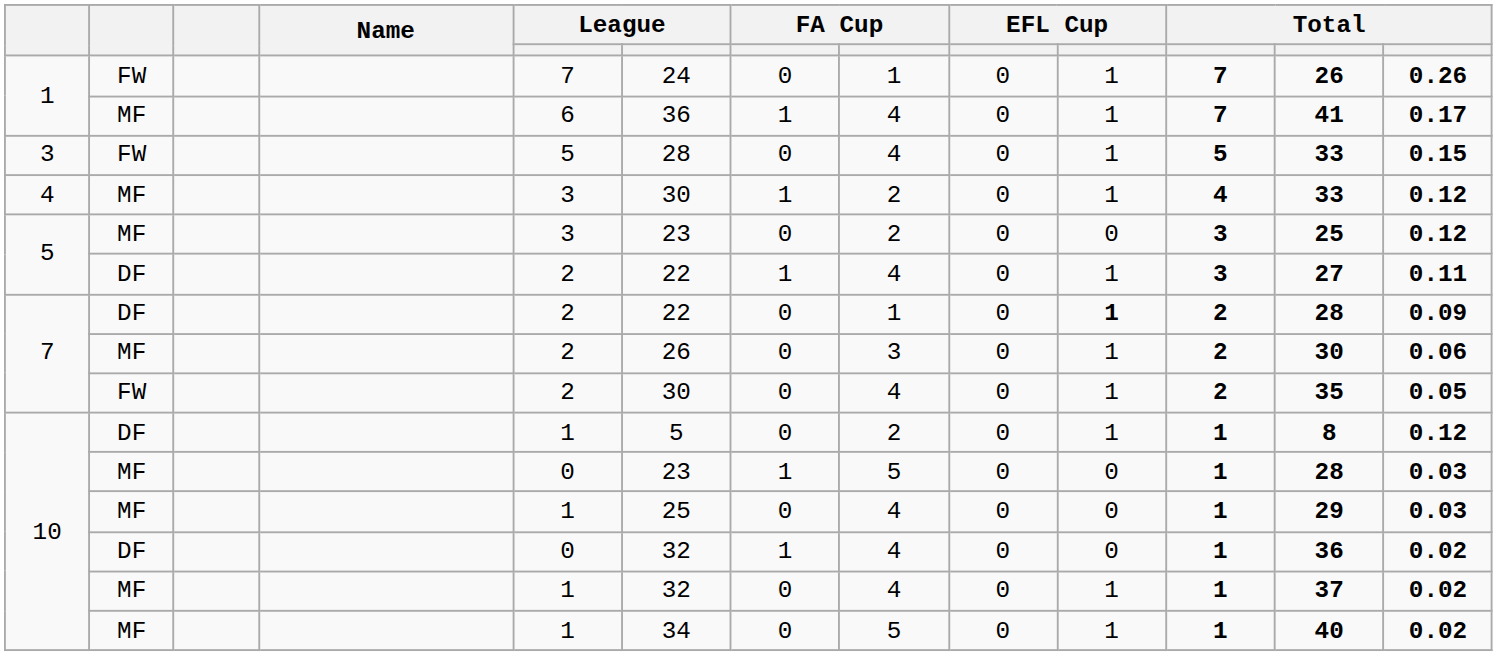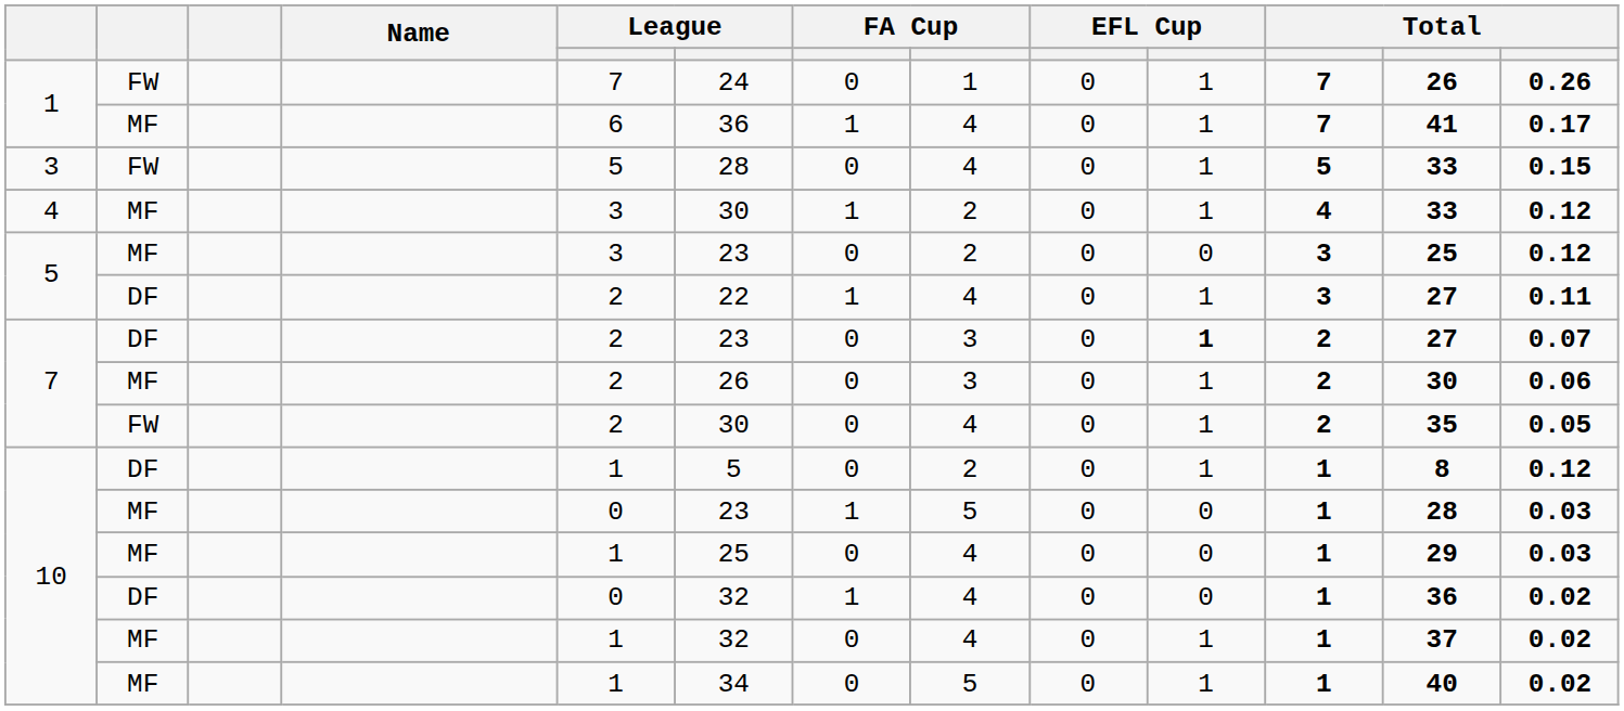7 / DF | column 6: 22 -> 23
7 / DF | column 8: 1 -> 3
7 / DF | column 12: 28 -> 27
7 / DF | column 13: 0.09 -> 0.07
